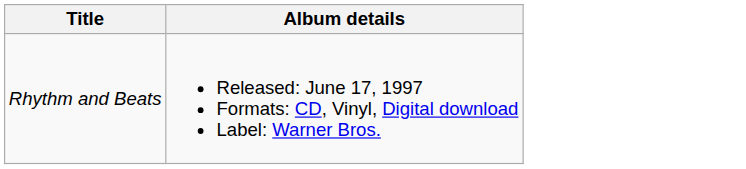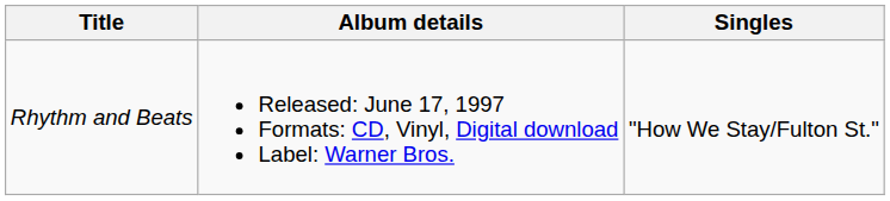+ column: Singles | "How We Stay/Fulton St."
